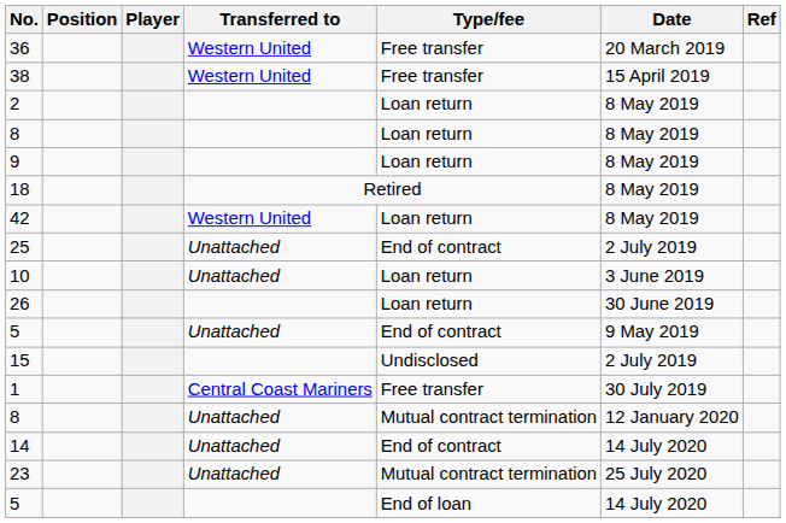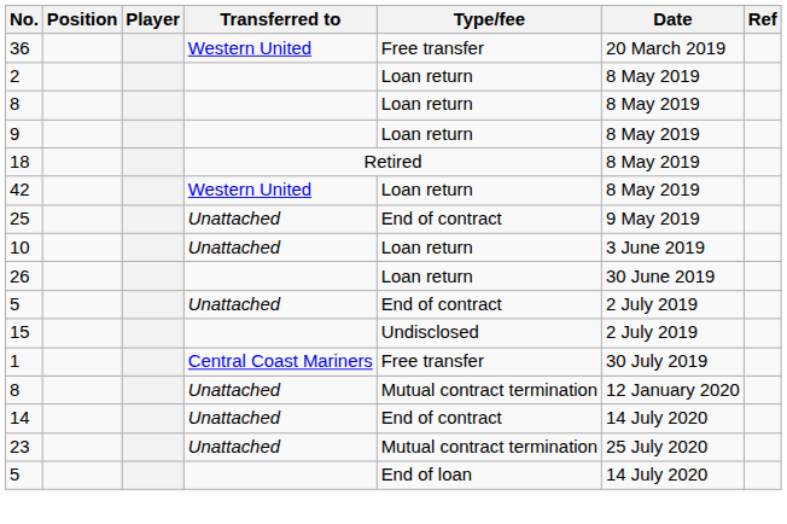- row: 38 | Western United | Free transfer | 15 April 2019
25 | Date: 2 July 2019 -> 9 May 2019
5 / Unattached | Date: 9 May 2019 -> 2 July 2019
